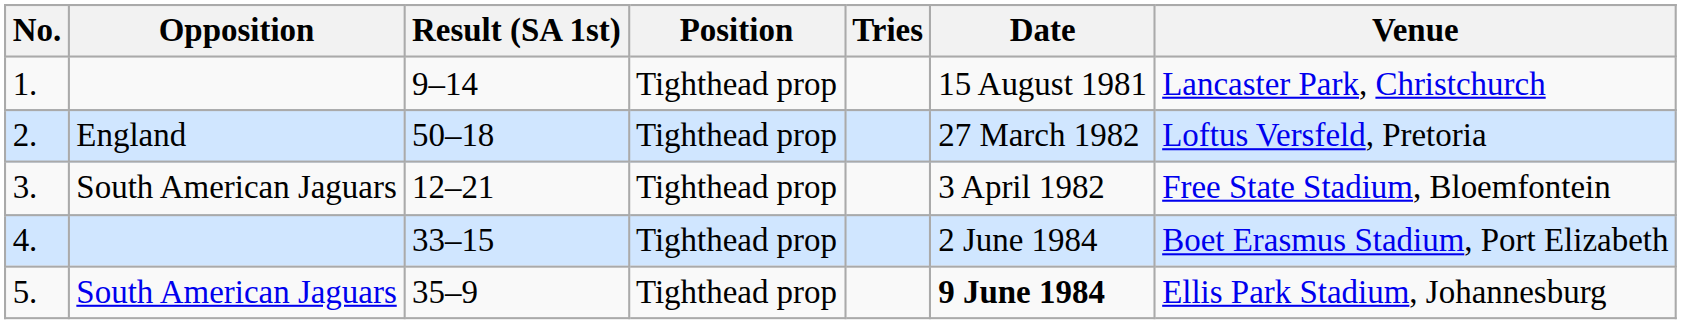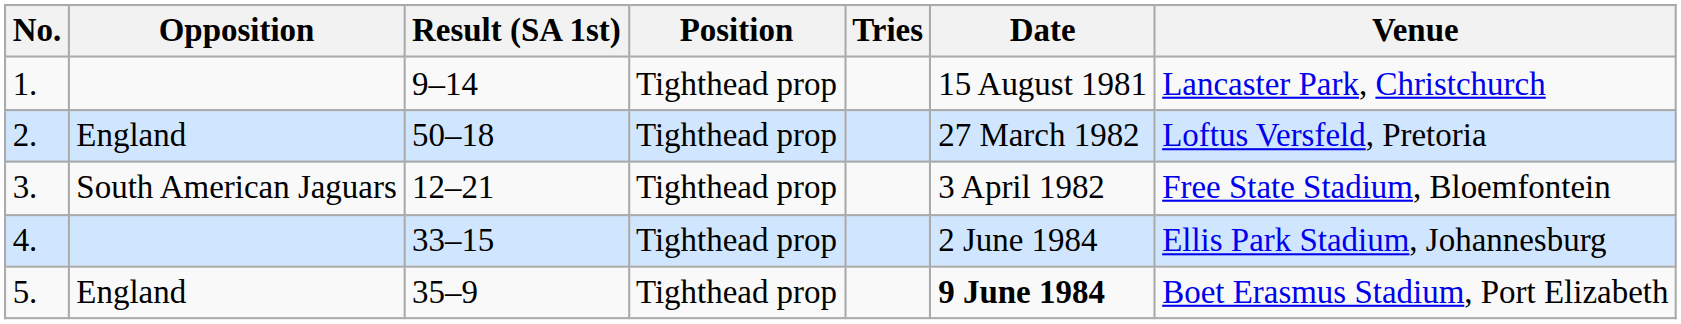4. | Venue: Boet Erasmus Stadium, Port Elizabeth -> Ellis Park Stadium, Johannesburg
5. | Opposition: South American Jaguars -> England
5. | Venue: Ellis Park Stadium, Johannesburg -> Boet Erasmus Stadium, Port Elizabeth
